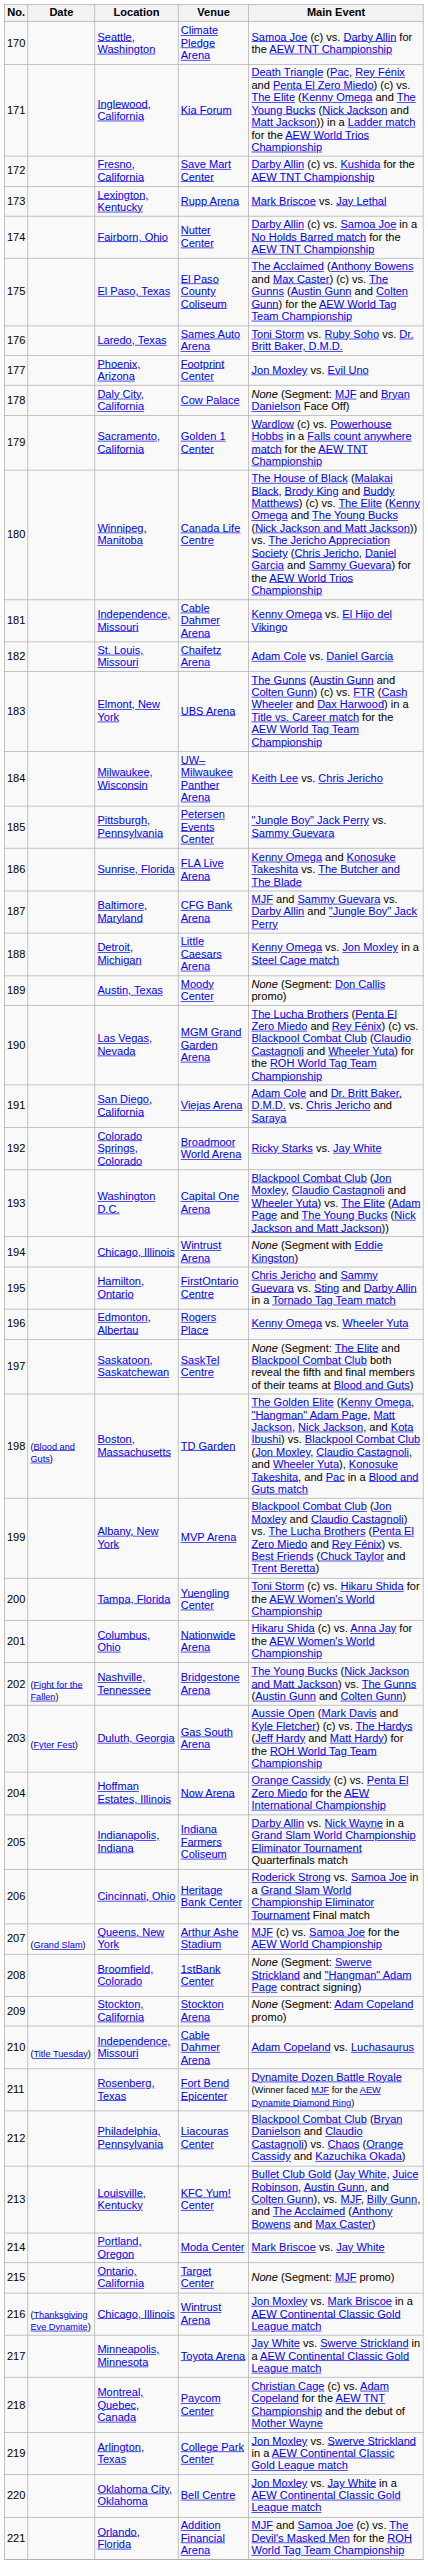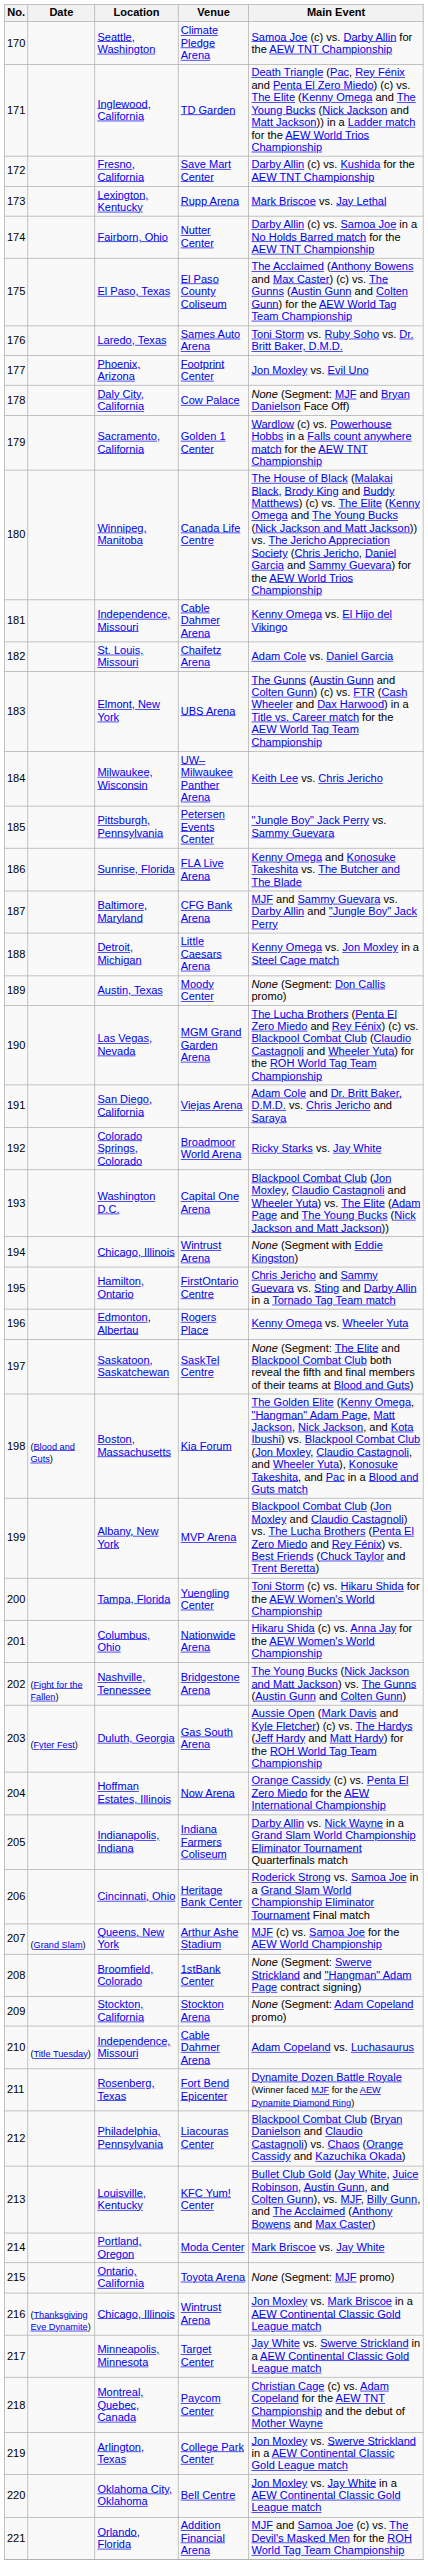Inglewood, California | Venue: Kia Forum -> TD Garden
Boston, Massachusetts | Venue: TD Garden -> Kia Forum
Ontario, California | Venue: Target Center -> Toyota Arena
Minneapolis, Minnesota | Venue: Toyota Arena -> Target Center
